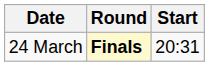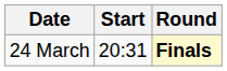columns swapped: Start <-> Round
